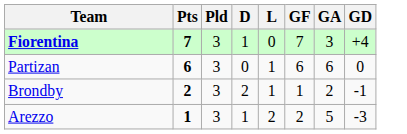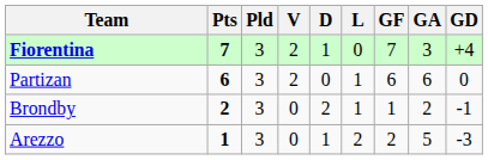+ column: V | 2 | 2 | 0 | 0
